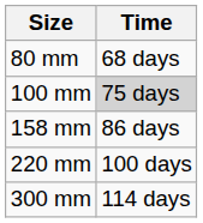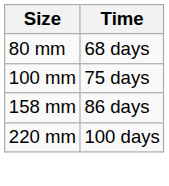100 mm | Time: lightgrey background -> no background
- row: 300 mm | 114 days
